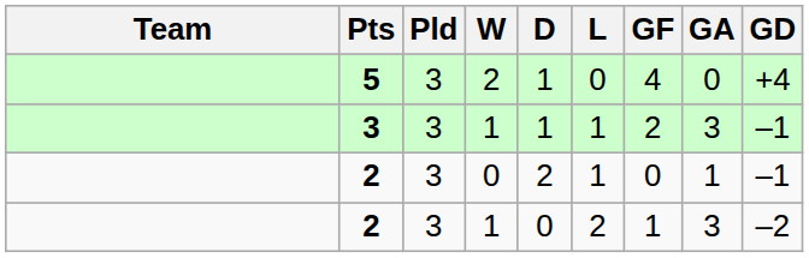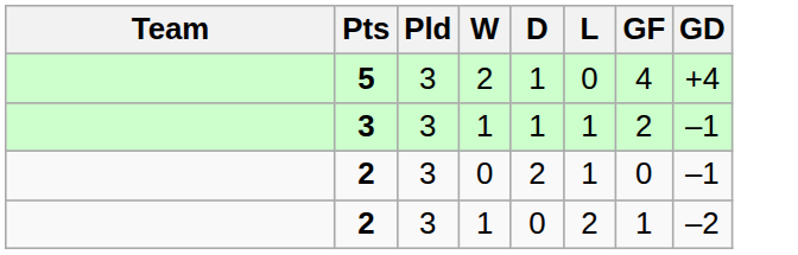- column: GA | 0 | 3 | 1 | 3
